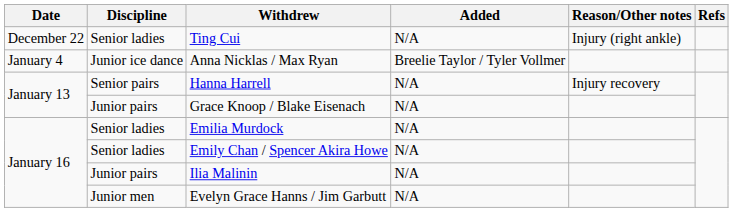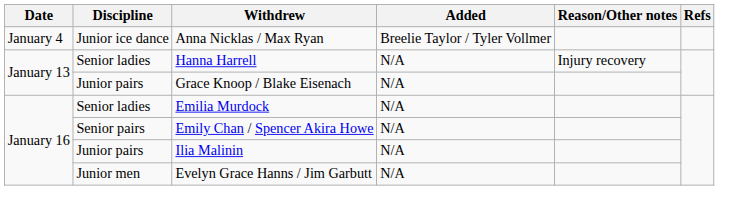- row: December 22 | Senior ladies | Ting Cui | N/A | Injury (right ankle)
Hanna Harrell | Discipline: Senior pairs -> Senior ladies
Emily Chan / Spencer Akira Howe | Discipline: Senior ladies -> Senior pairs
